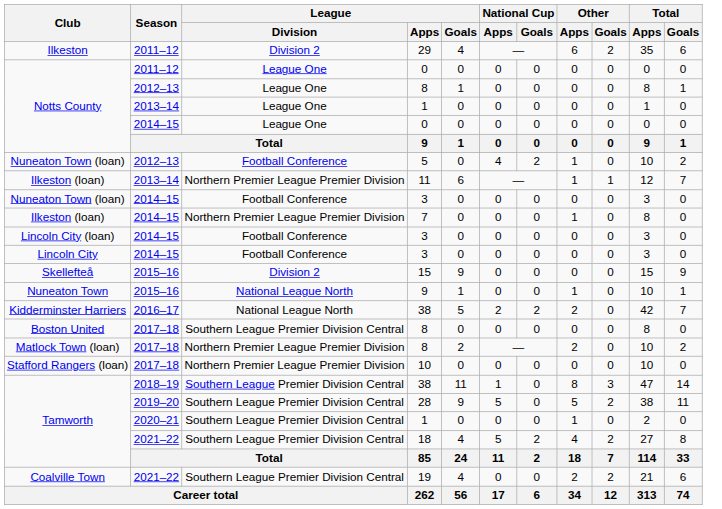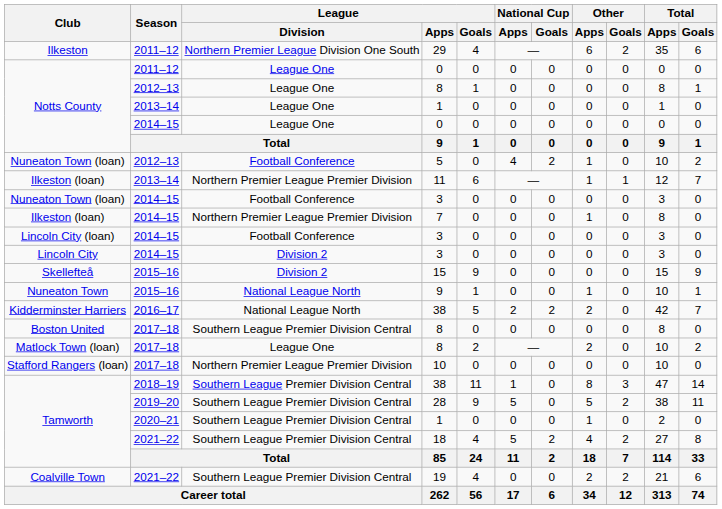29 | League / Division: Division 2 -> Northern Premier League Division One South
Lincoln City / 3 | League / Division: Football Conference -> Division 2
Matlock Town (loan) / 8 | League / Division: Northern Premier League Premier Division -> League One
